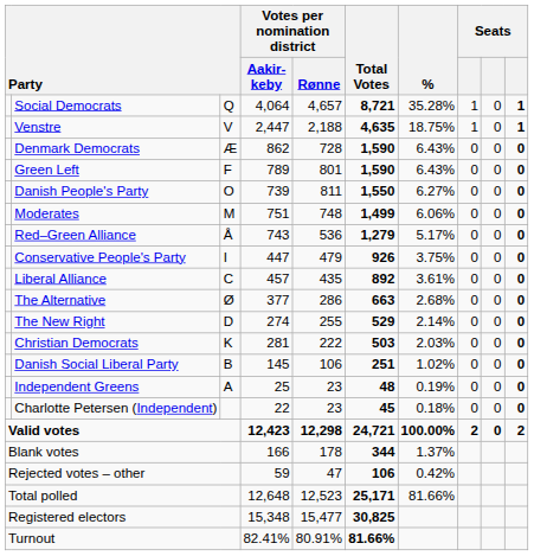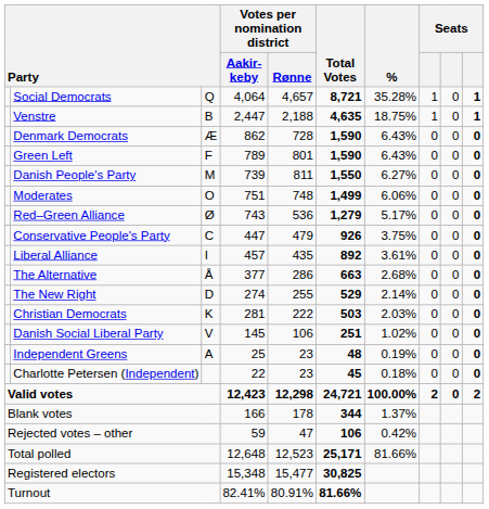Venstre | column 3: V -> B
Danish People's Party | column 3: O -> M
Moderates | column 3: M -> O
Red–Green Alliance | column 3: Å -> Ø
Conservative People's Party | column 3: I -> C
Liberal Alliance | column 3: C -> I
The Alternative | column 3: Ø -> Å
Danish Social Liberal Party | column 3: B -> V
